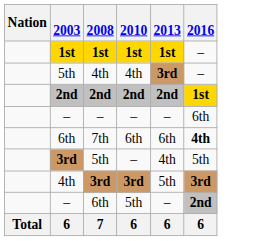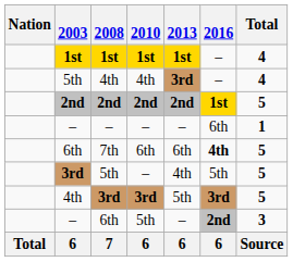+ column: Total | 4 | 4 | 5 | 1 | 5 | 5 | 5 | 3 | Source
